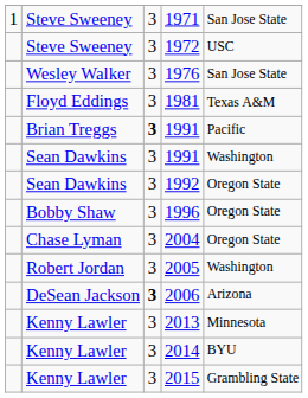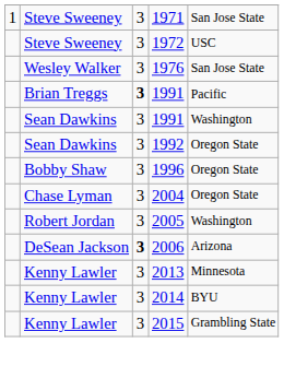- row: Floyd Eddings | 3 | 1981 | Texas A&M
